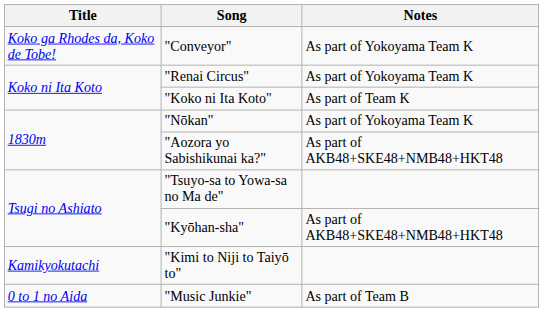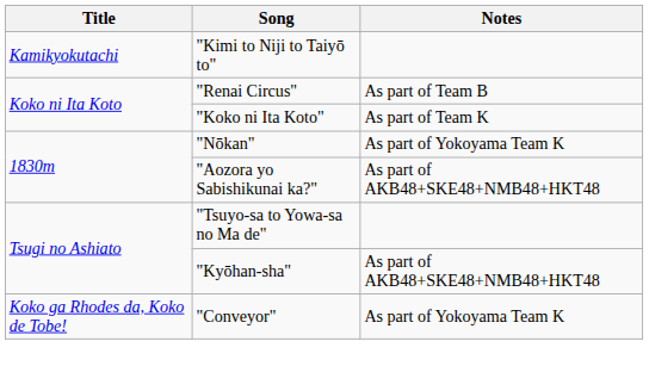rows swapped: "Kimi to Niji to Taiyō to" <-> "Conveyor"
"Renai Circus" | Notes: As part of Yokoyama Team K -> As part of Team B
- row: 0 to 1 no Aida | "Music Junkie" | As part of Team B
